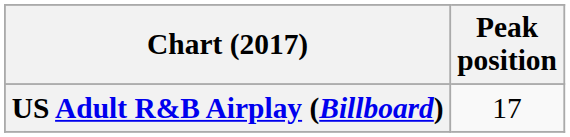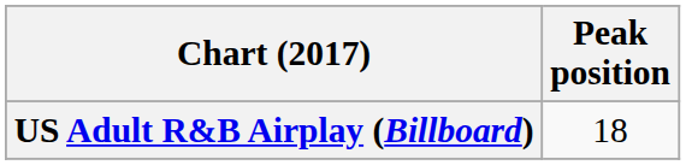US Adult R&B Airplay (Billboard) | Peak position: 17 -> 18
